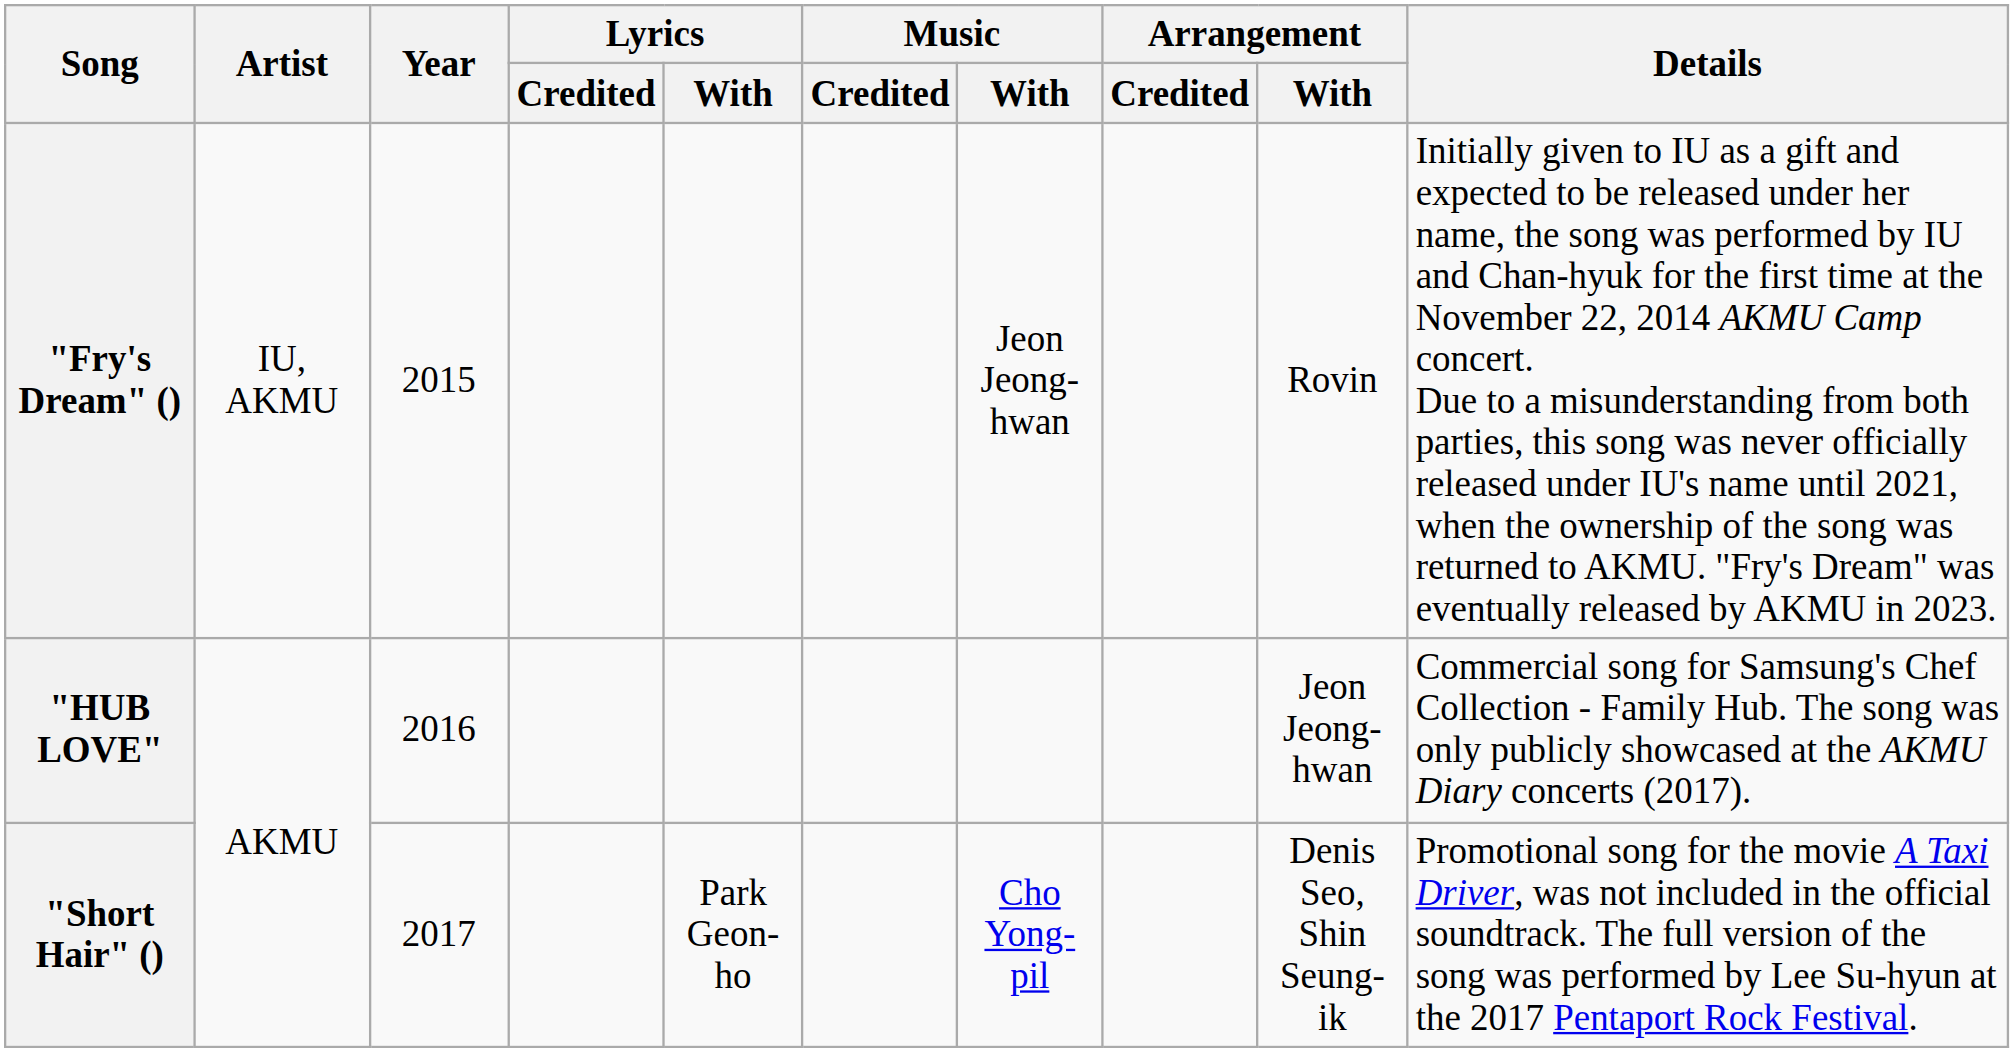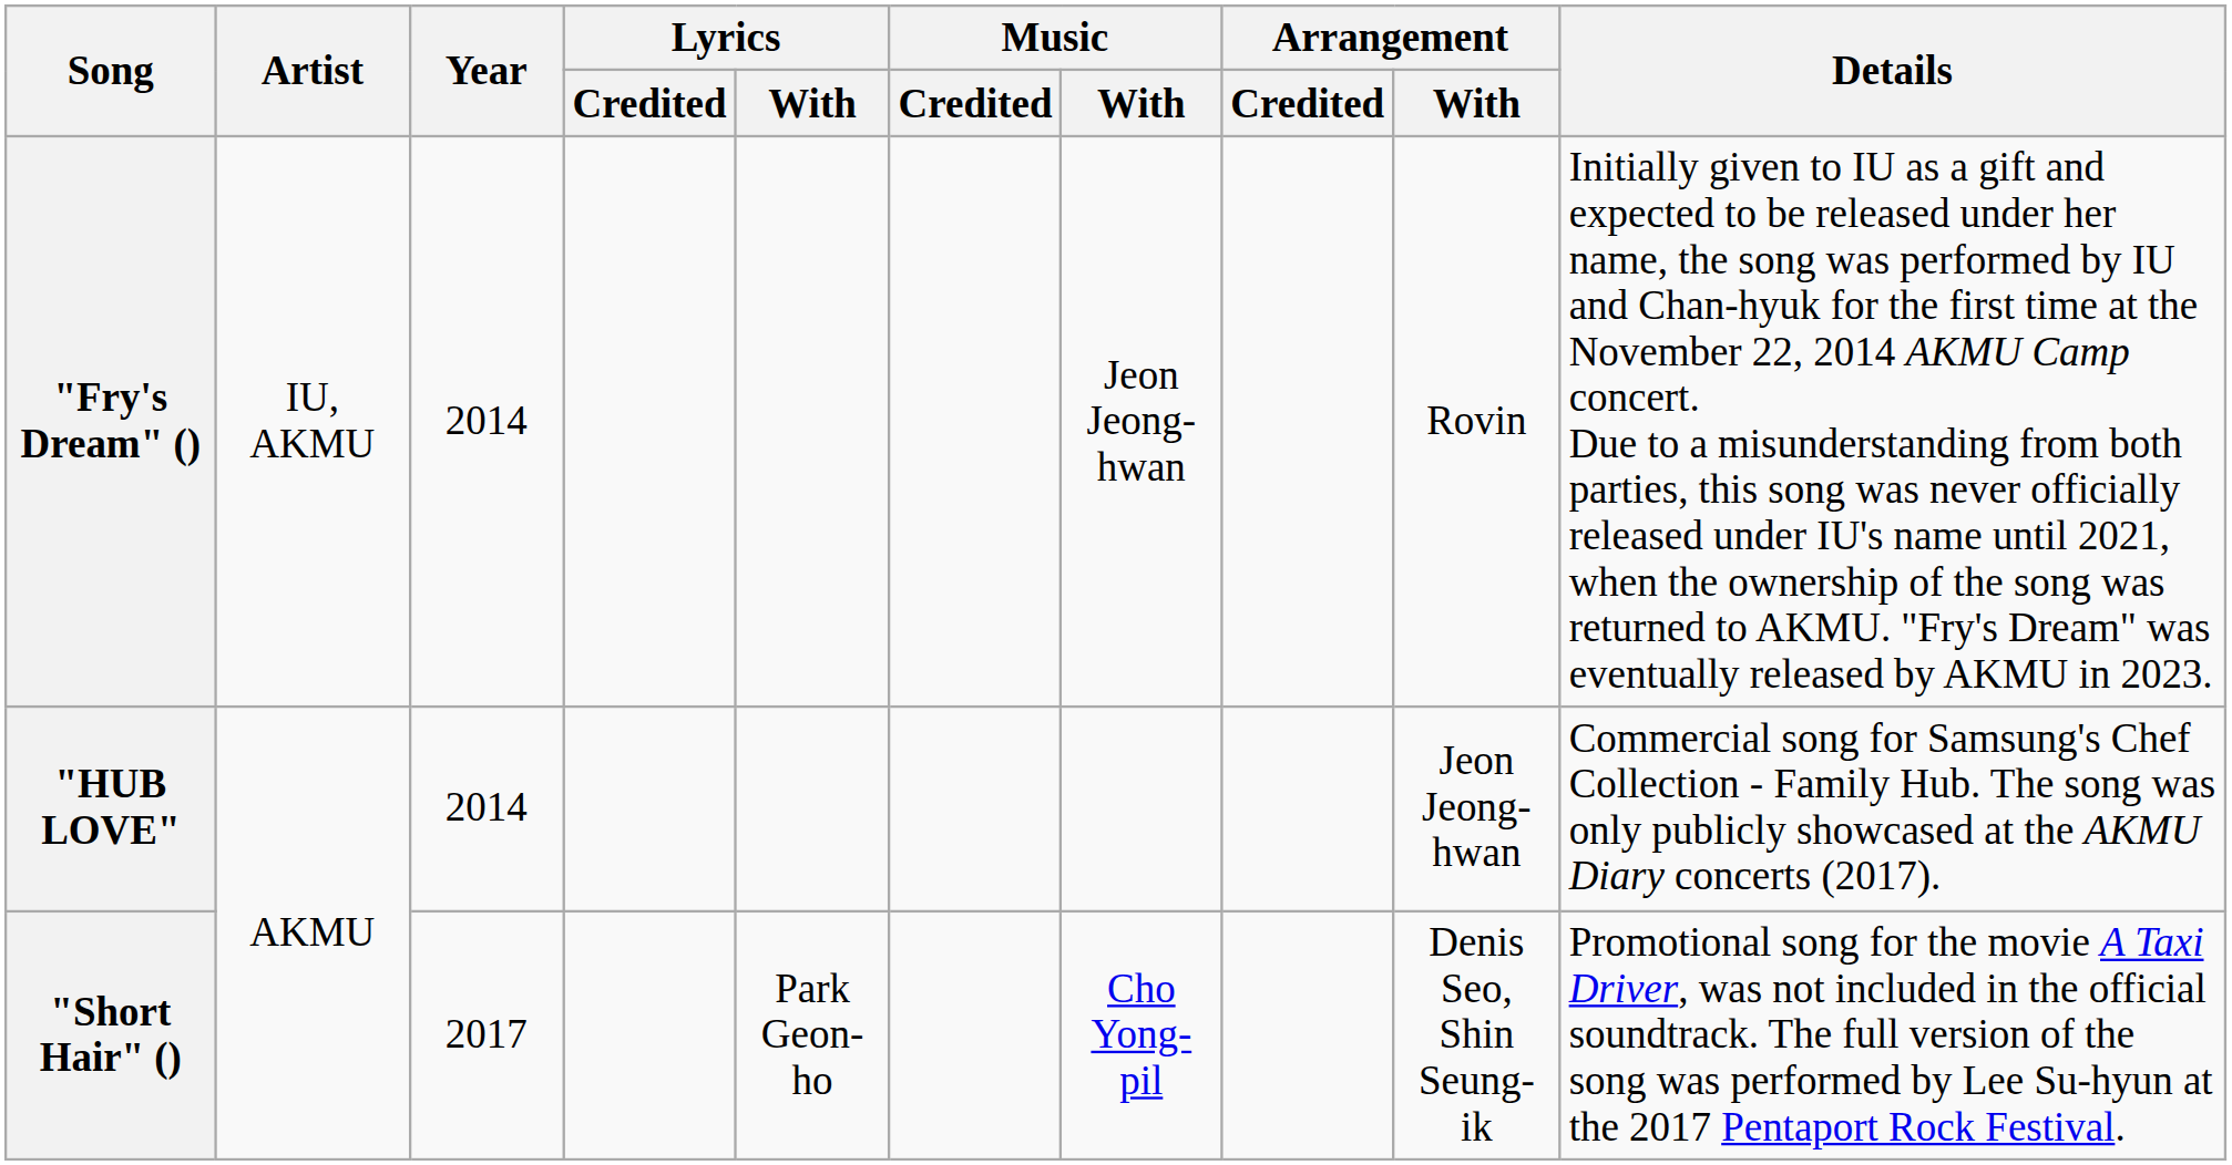"Fry's Dream" () | Year: 2015 -> 2014
"HUB LOVE" | Year: 2016 -> 2014
